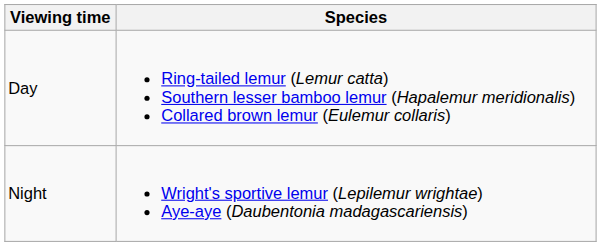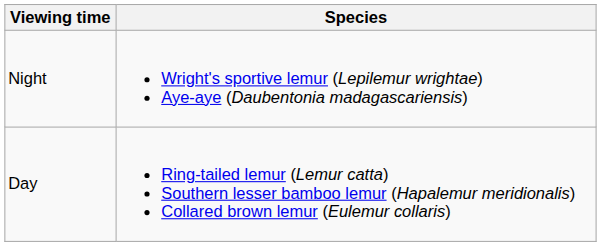rows swapped: Day <-> Night
